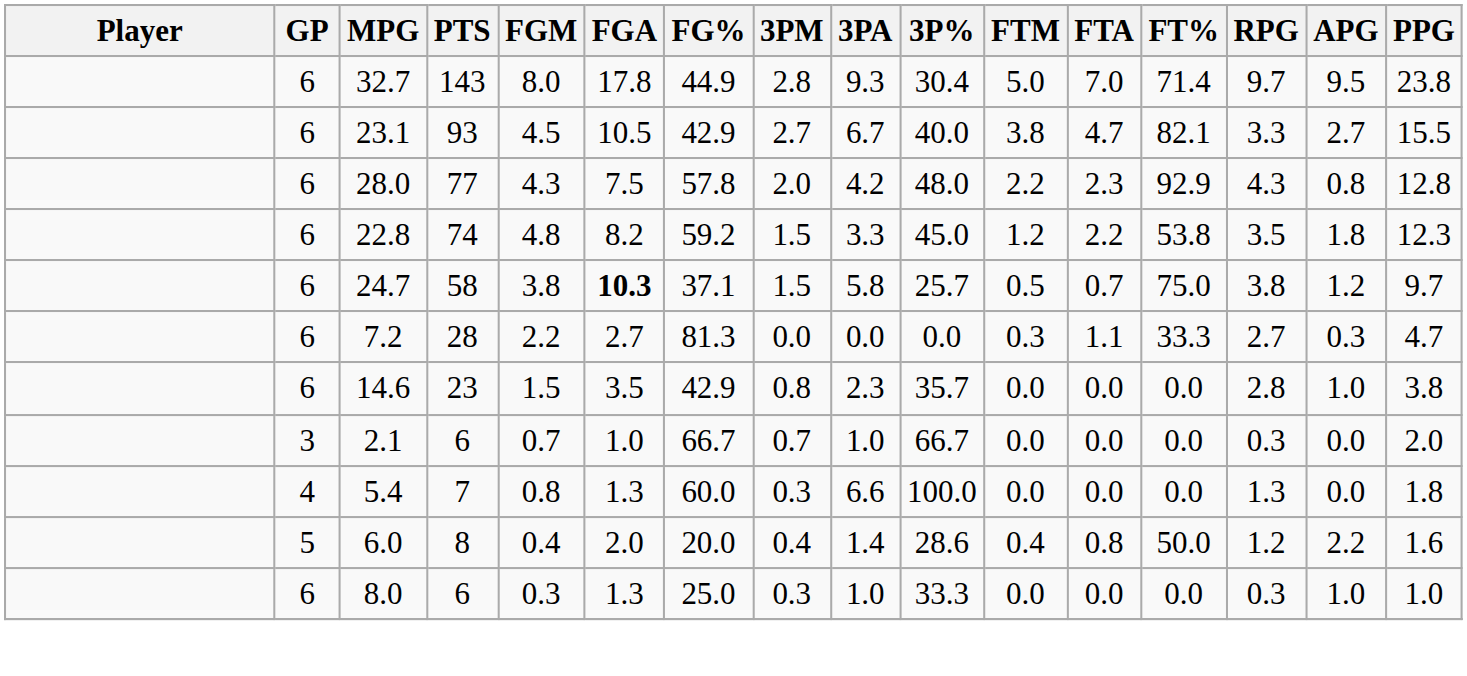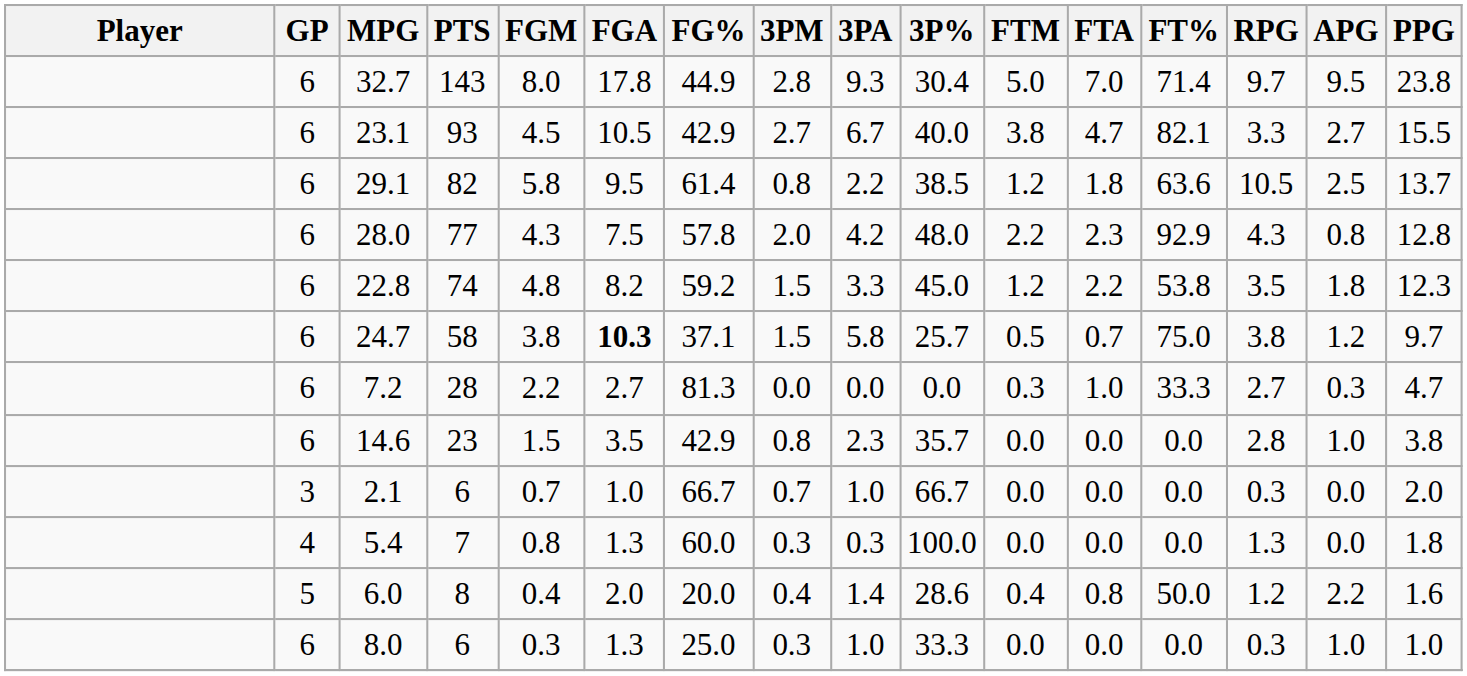+ row: 6 | 29.1 | 82 | 5.8 | 9.5 | 61.4 | 0.8 | 2.2 | 38.5 | 1.2 | 1.8 | 63.6 | 10.5 | 2.5 | 13.7
7.2 | FTA: 1.1 -> 1.0
5.4 | 3PA: 6.6 -> 0.3
